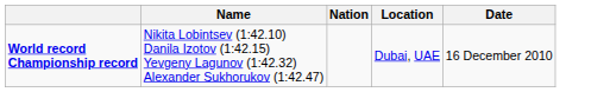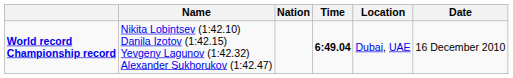+ column: Time | 6:49.04
